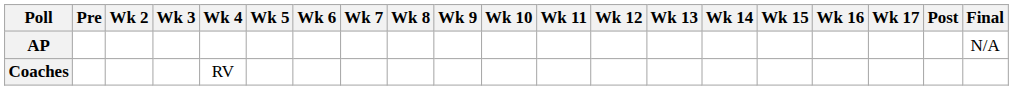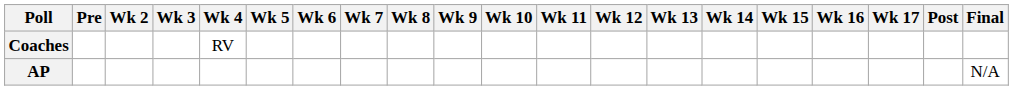rows swapped: AP <-> Coaches
